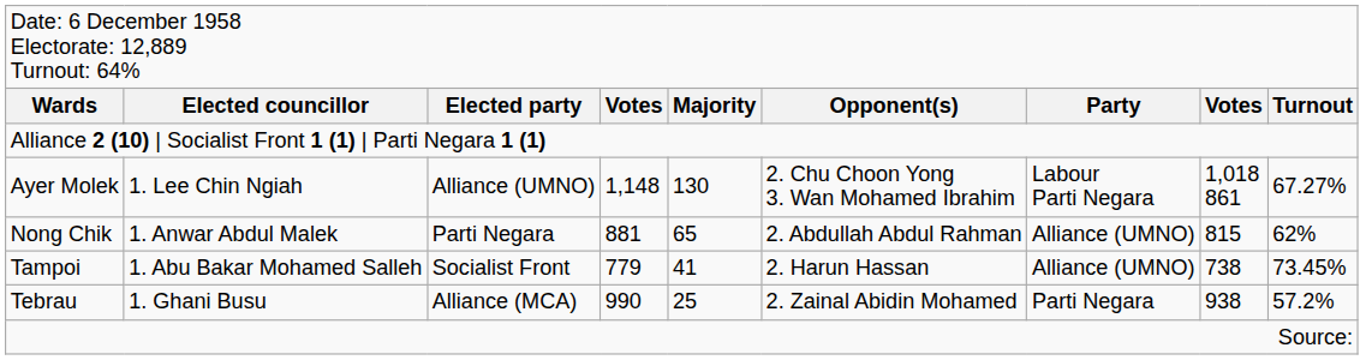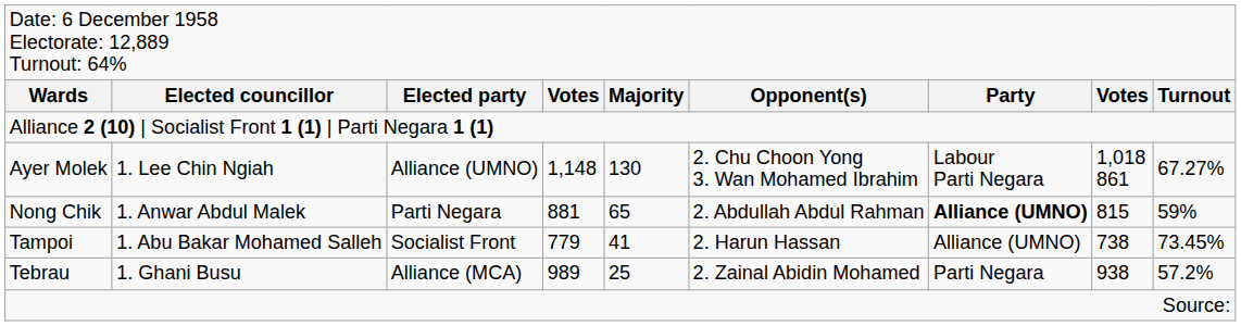Nong Chik | column 7: normal -> bold
Nong Chik | column 9: 62% -> 59%
Tebrau | column 4: 990 -> 989
